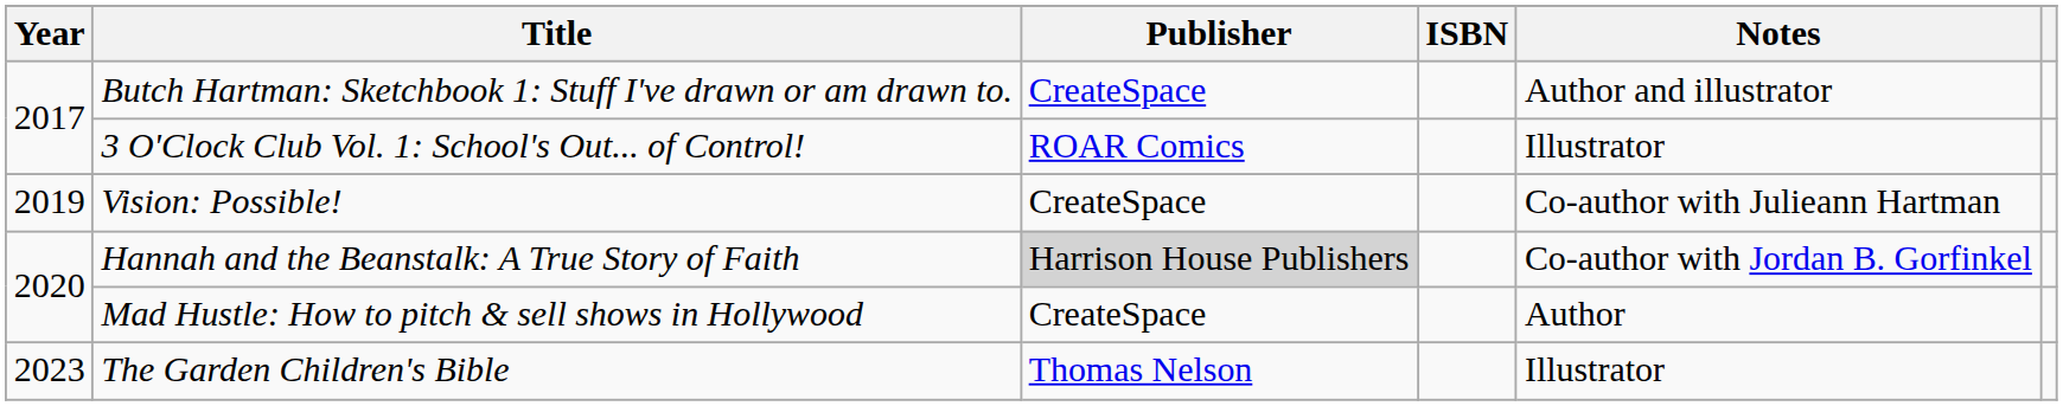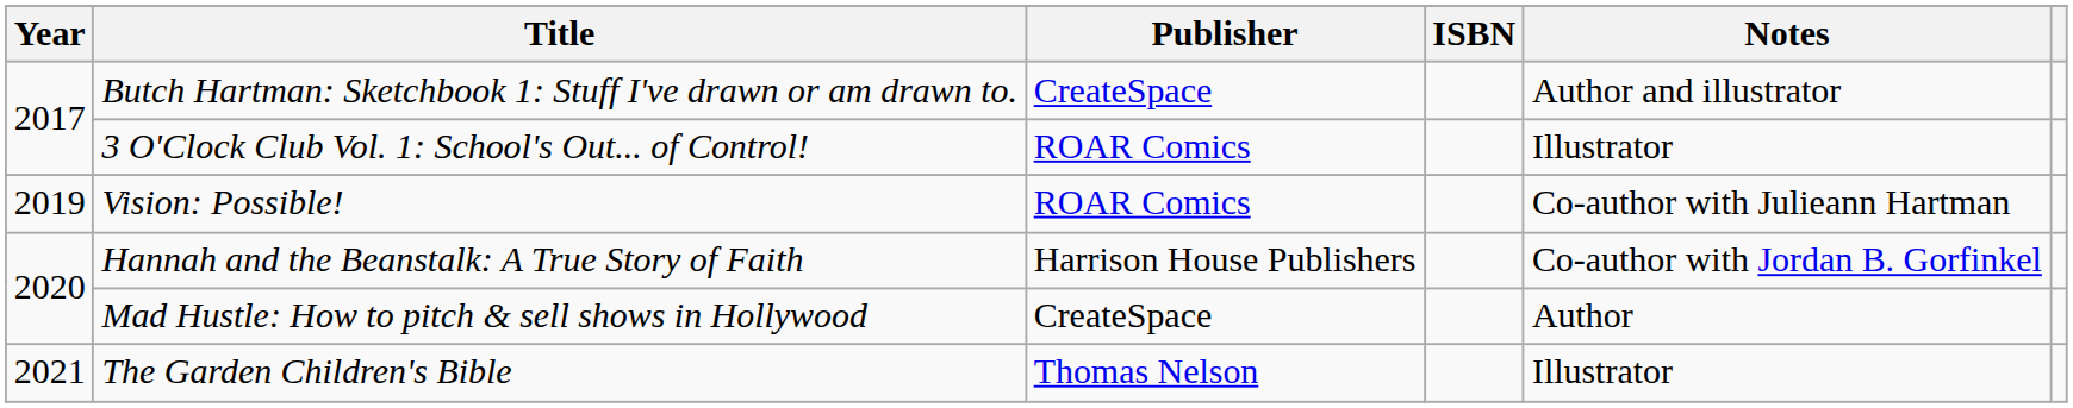Vision: Possible! | Publisher: CreateSpace -> ROAR Comics
Hannah and the Beanstalk: A True Story of Faith | Publisher: lightgrey background -> no background
The Garden Children's Bible | Year: 2023 -> 2021
